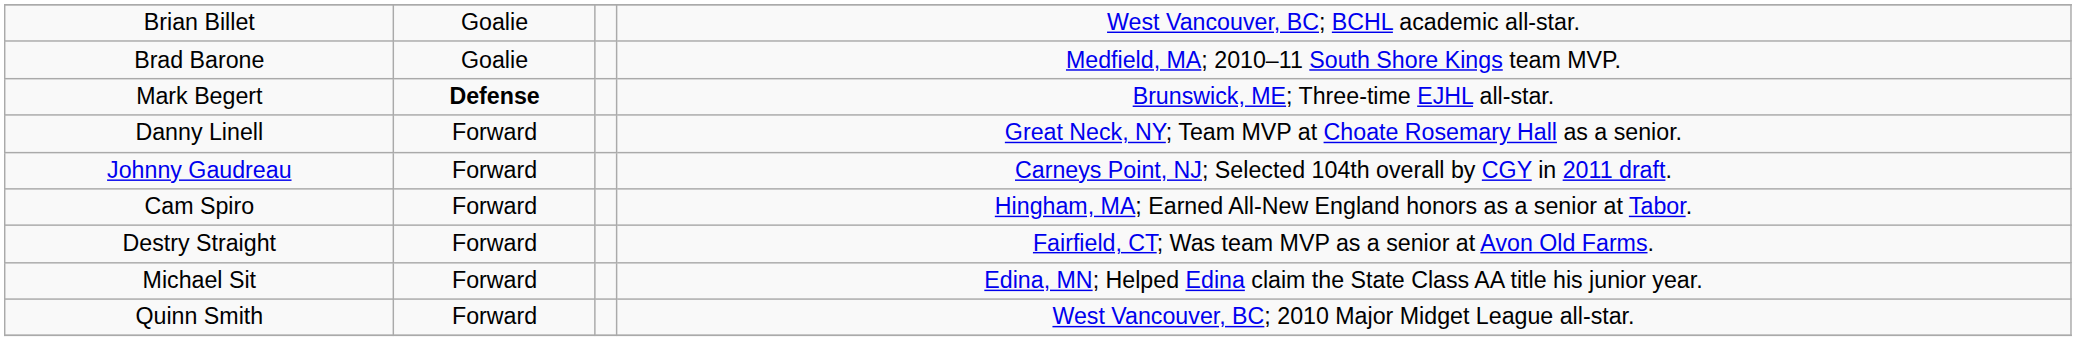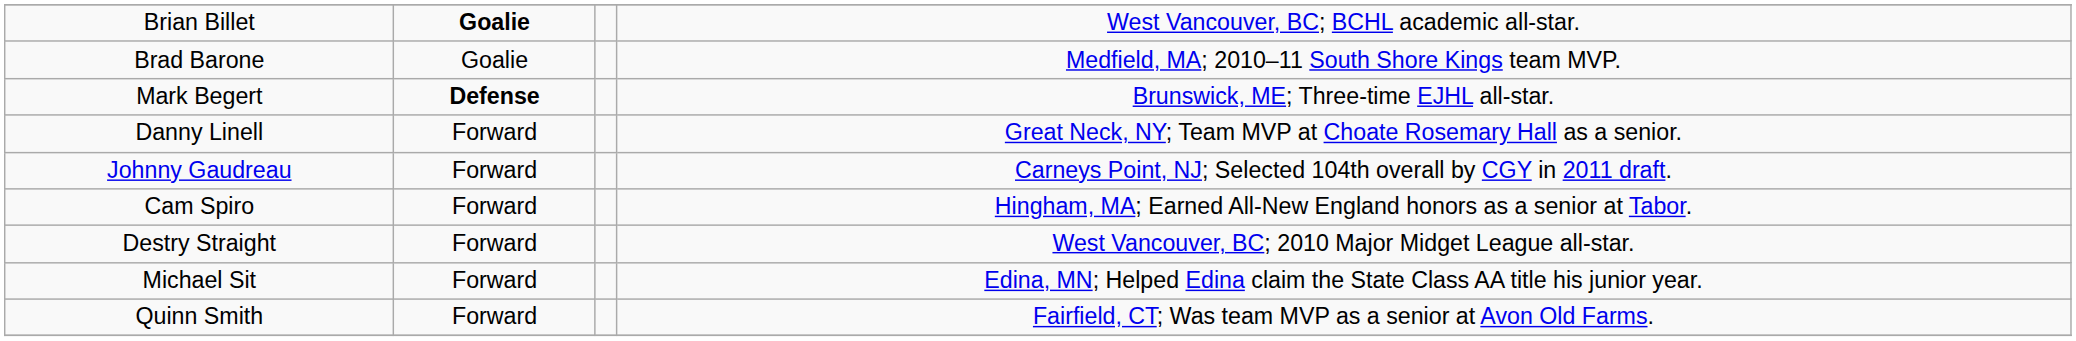Brian Billet | column 2: normal -> bold
Destry Straight | column 4: Fairfield, CT; Was team MVP as a senior at Avon Old Farms. -> West Vancouver, BC; 2010 Major Midget League all-star.
Quinn Smith | column 4: West Vancouver, BC; 2010 Major Midget League all-star. -> Fairfield, CT; Was team MVP as a senior at Avon Old Farms.
